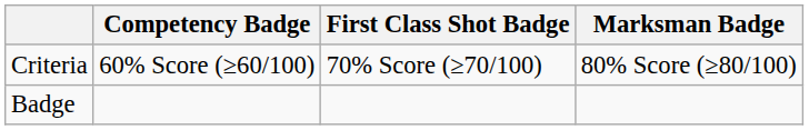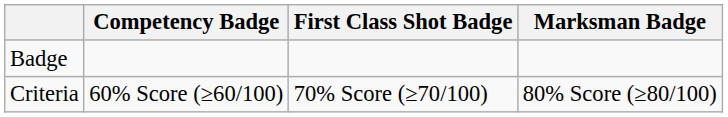rows swapped: Criteria <-> Badge
